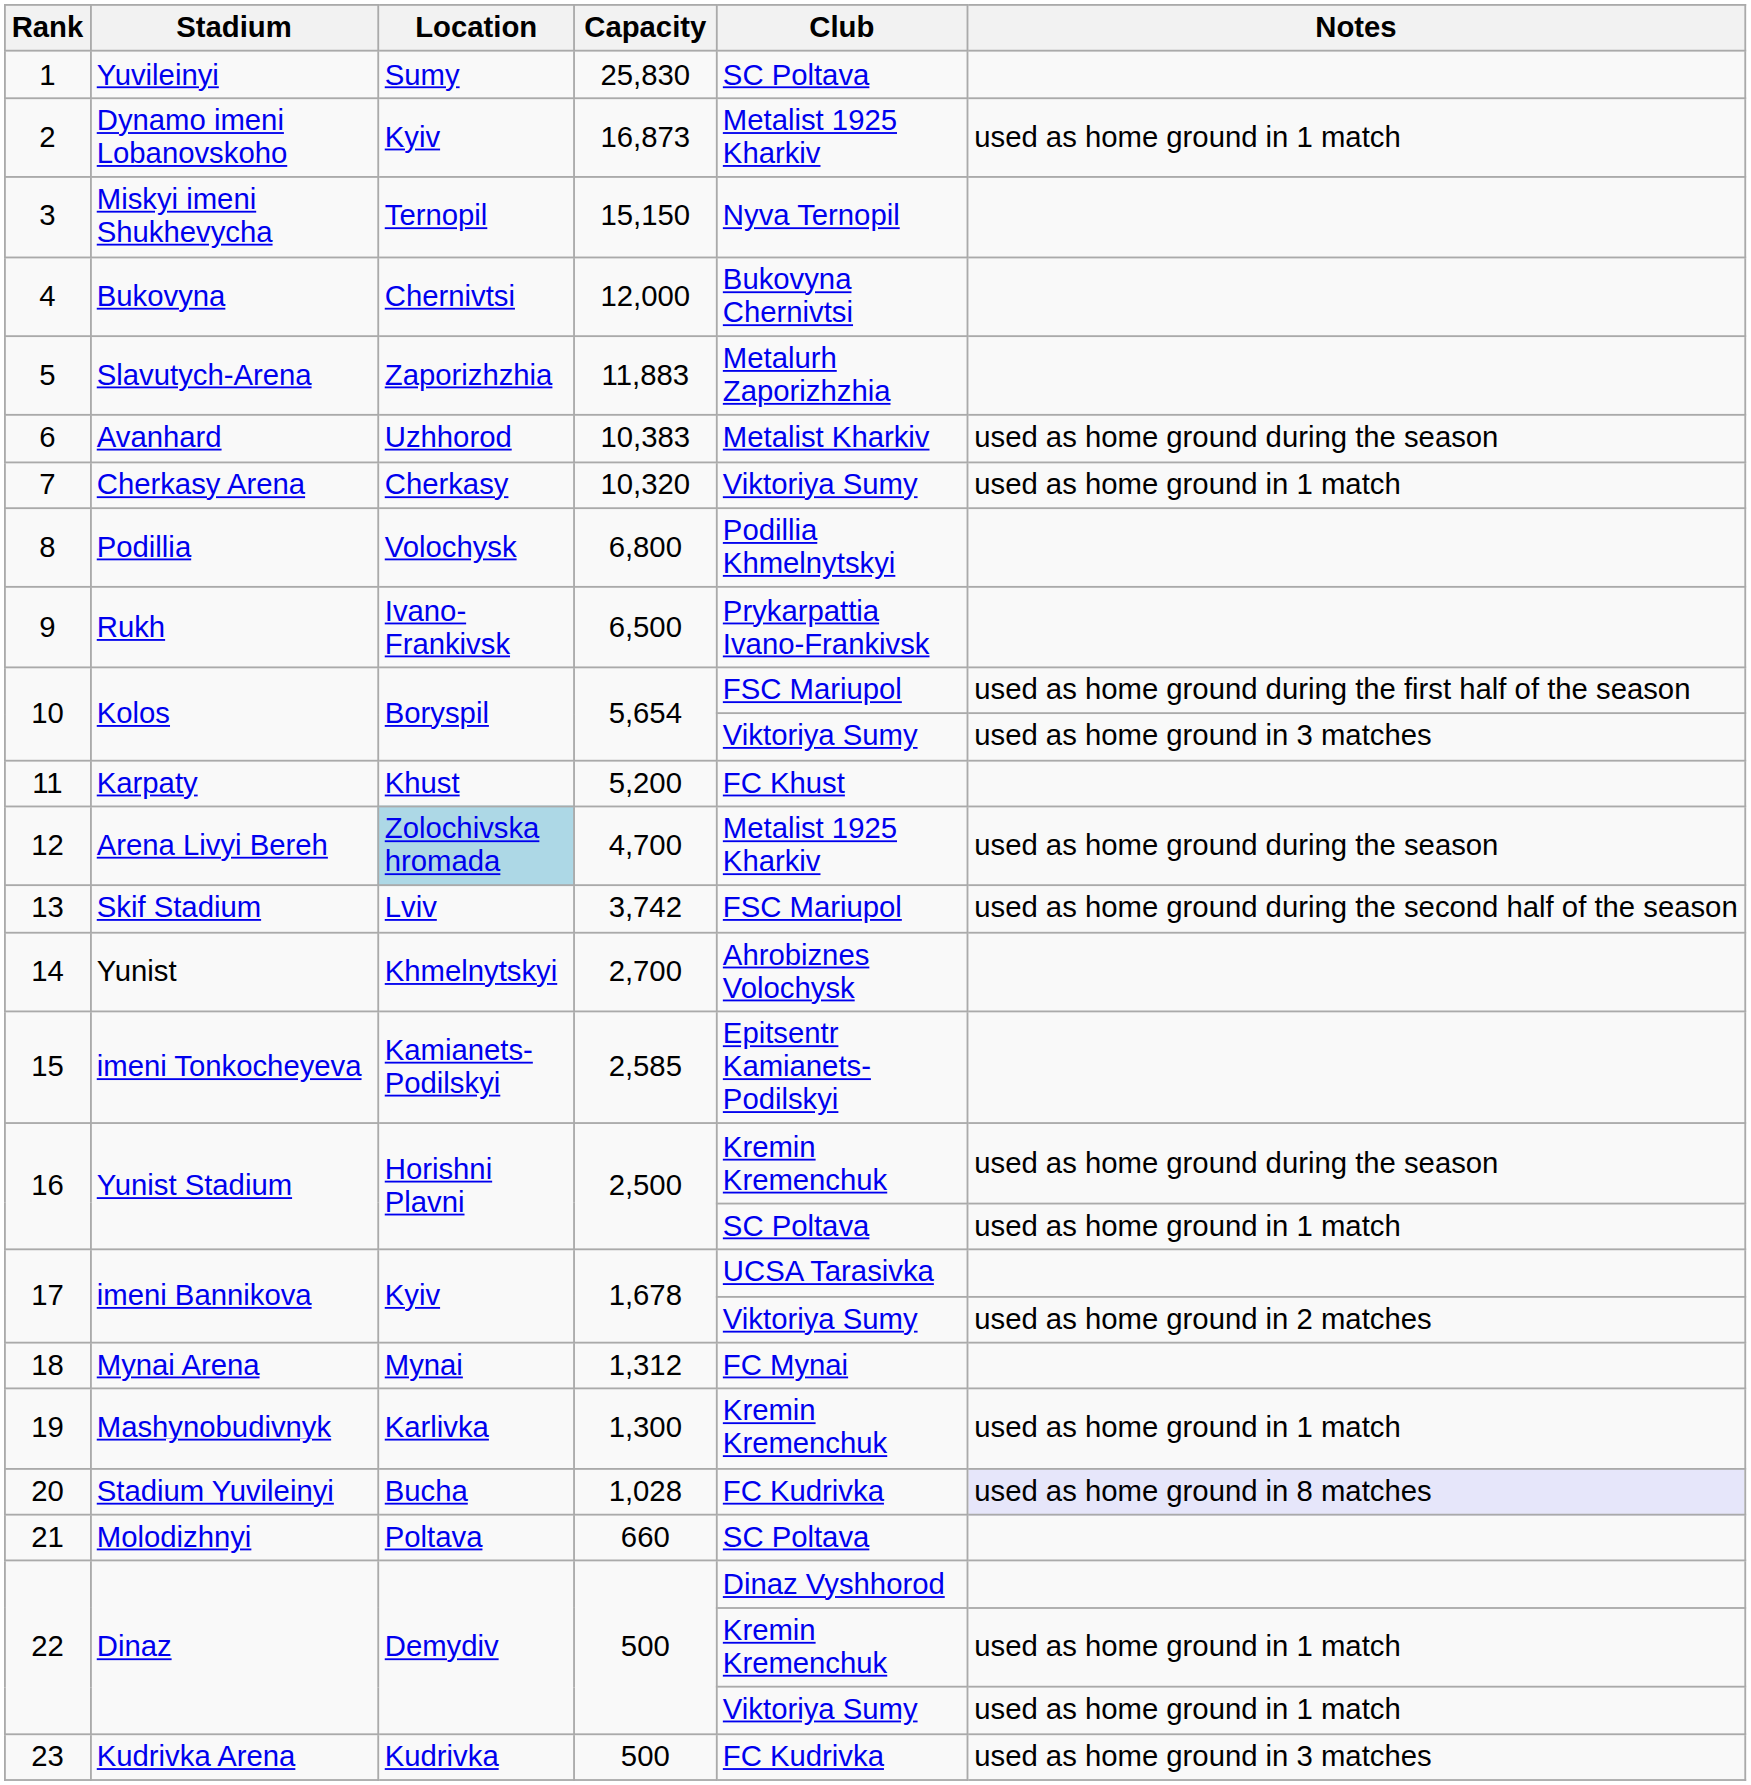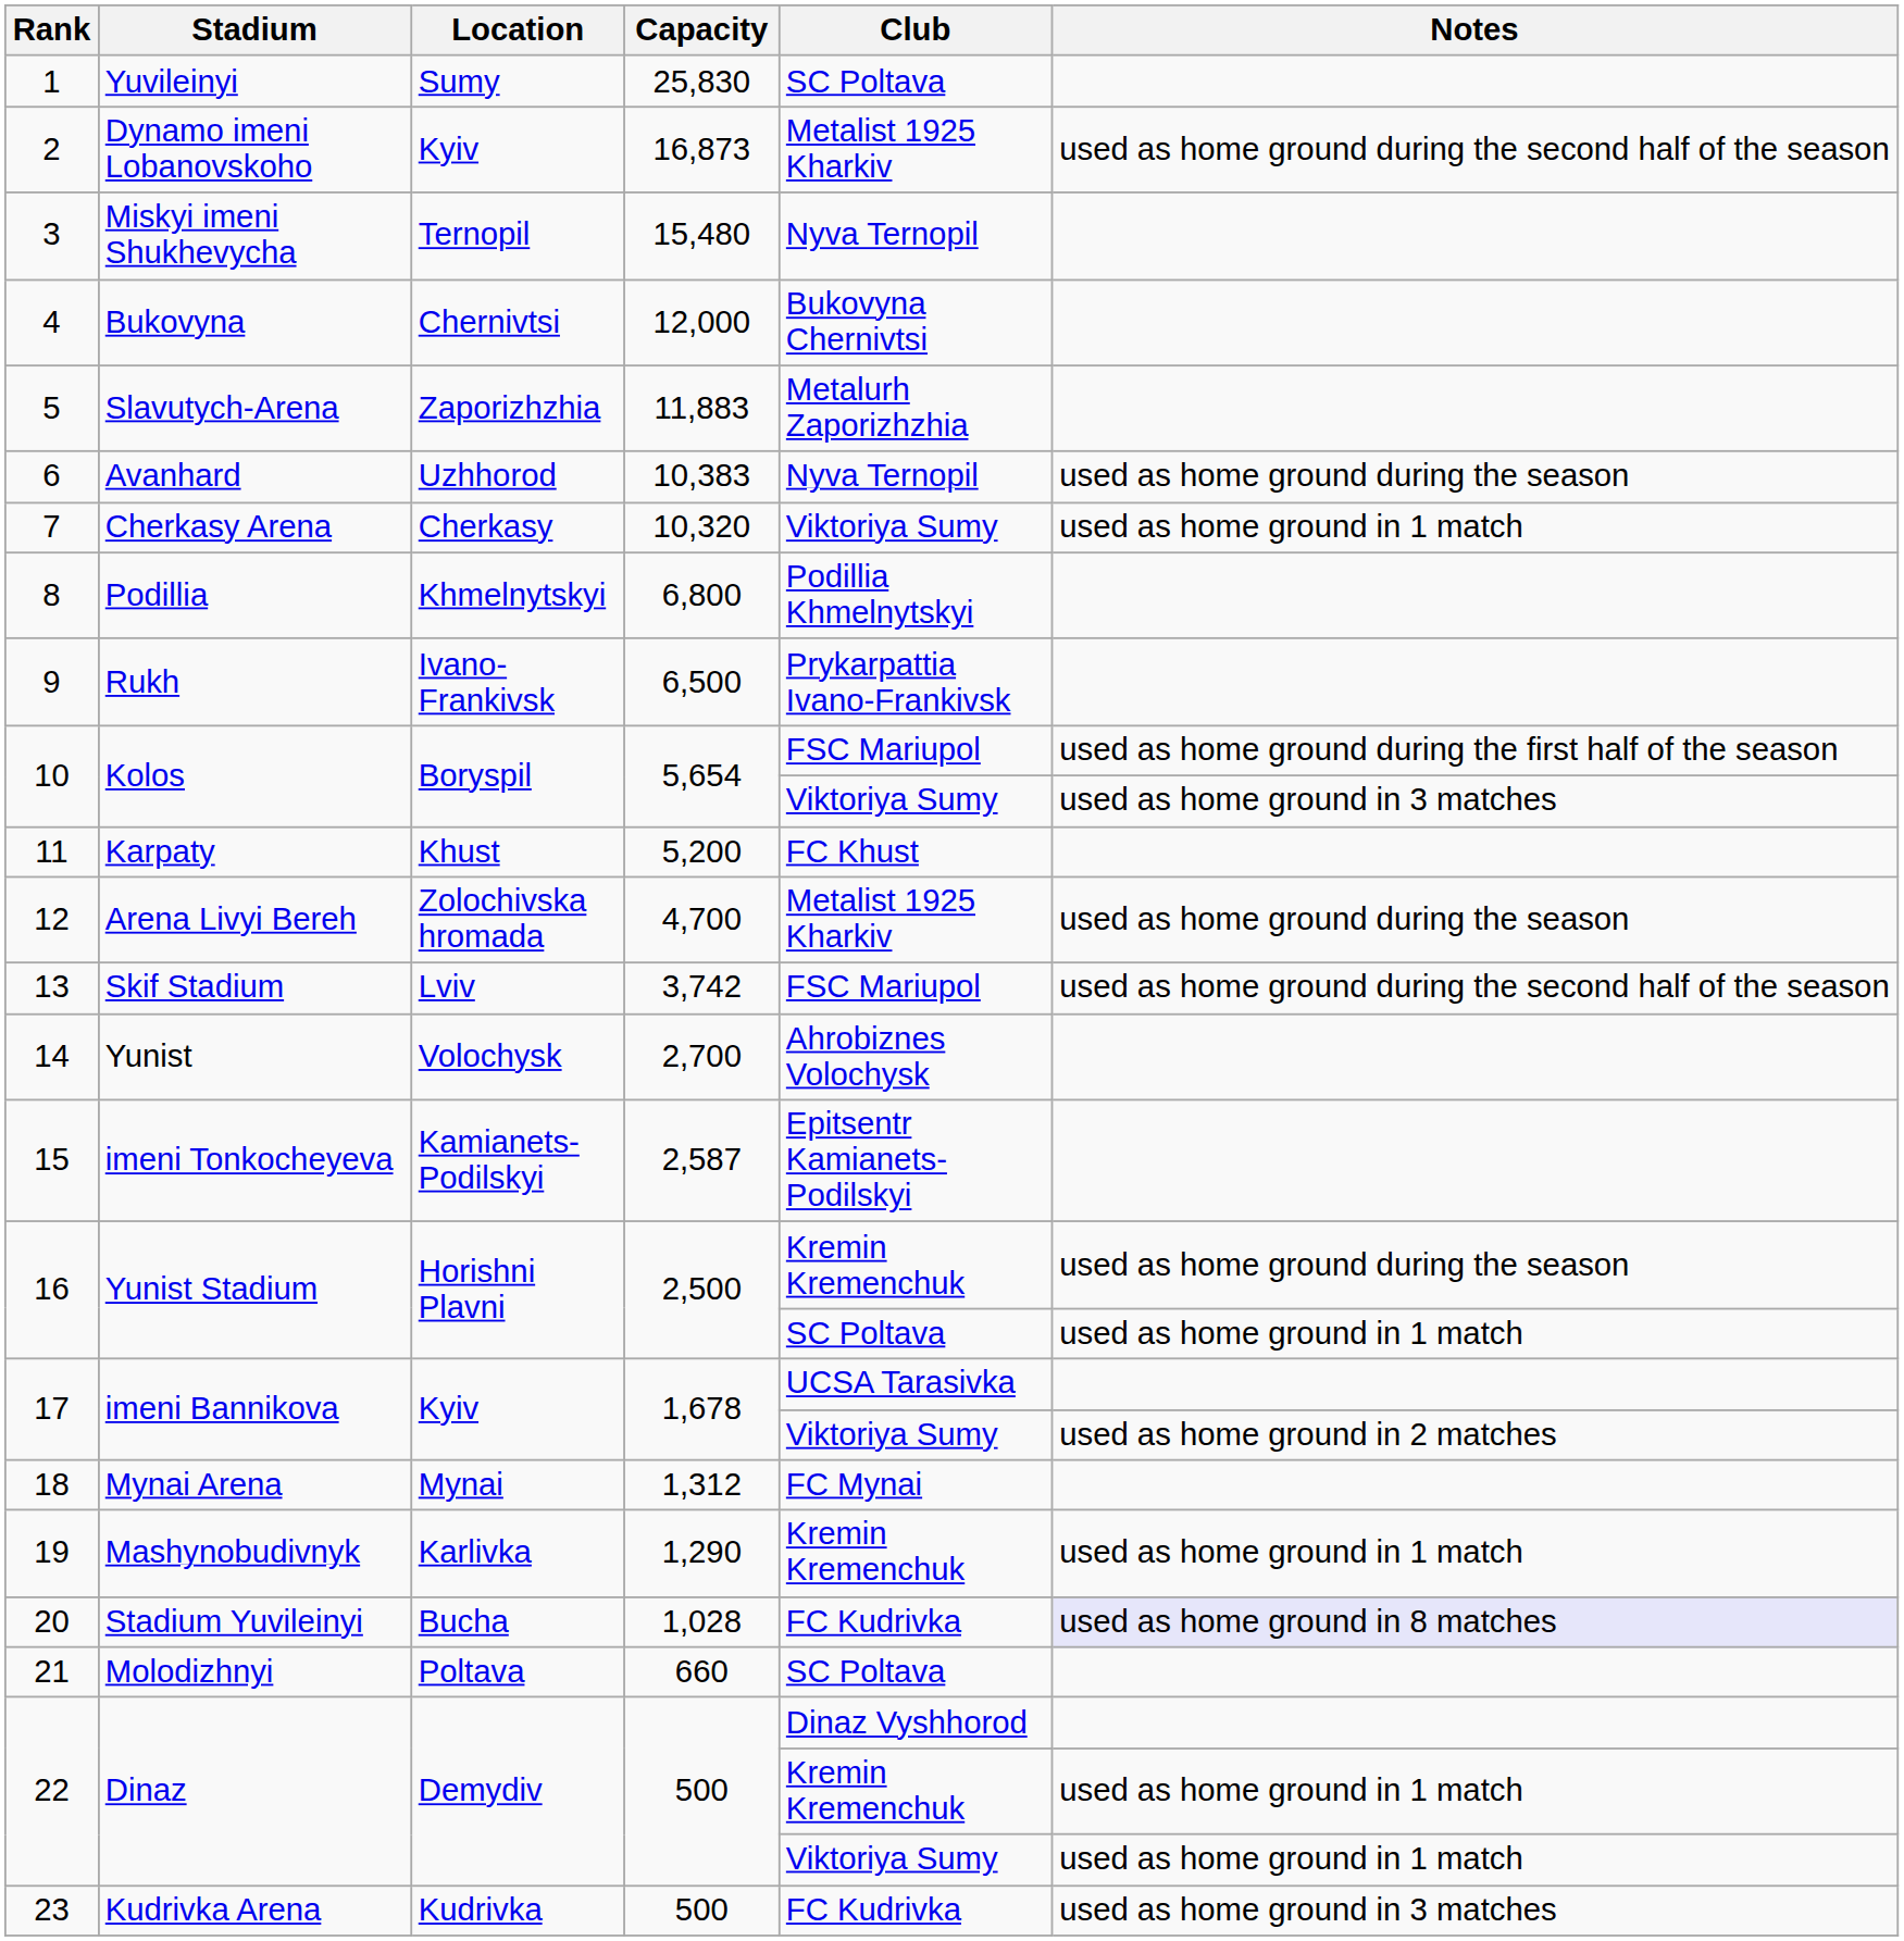2 | Notes: used as home ground in 1 match -> used as home ground during the second half of the season
3 | Capacity: 15,150 -> 15,480
6 | Club: Metalist Kharkiv -> Nyva Ternopil
8 | Location: Volochysk -> Khmelnytskyi
12 | Location: lightblue background -> no background
14 | Location: Khmelnytskyi -> Volochysk
15 | Capacity: 2,585 -> 2,587
19 | Capacity: 1,300 -> 1,290
